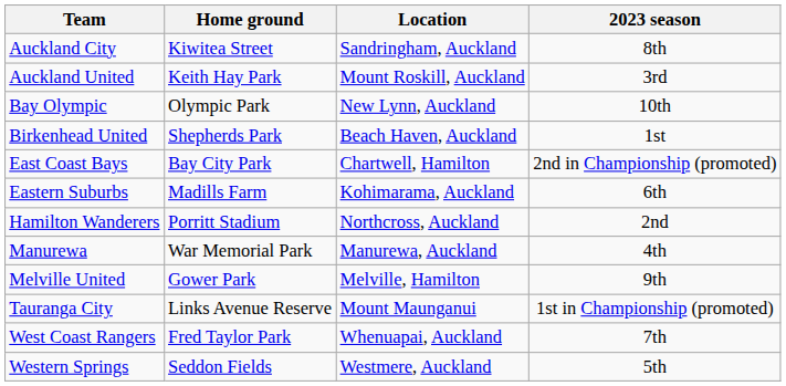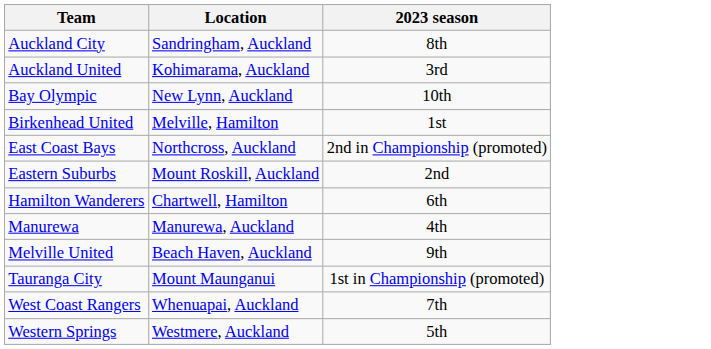- column: Home ground | Kiwitea Street | Keith Hay Park | Olympic Park | Shepherds Park | Bay City Park | Madills Farm | Porritt Stadium | War Memorial Park | Gower Park | Links Avenue Reserve | Fred Taylor Park | Seddon Fields
Auckland United | Location: Mount Roskill, Auckland -> Kohimarama, Auckland
Birkenhead United | Location: Beach Haven, Auckland -> Melville, Hamilton
East Coast Bays | Location: Chartwell, Hamilton -> Northcross, Auckland
Eastern Suburbs | Location: Kohimarama, Auckland -> Mount Roskill, Auckland
Eastern Suburbs | 2023 season: 6th -> 2nd
Hamilton Wanderers | Location: Northcross, Auckland -> Chartwell, Hamilton
Hamilton Wanderers | 2023 season: 2nd -> 6th
Melville United | Location: Melville, Hamilton -> Beach Haven, Auckland
